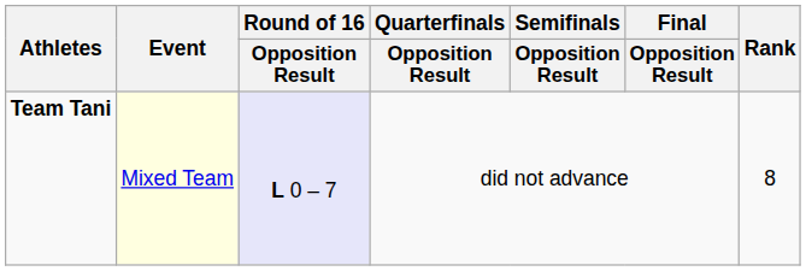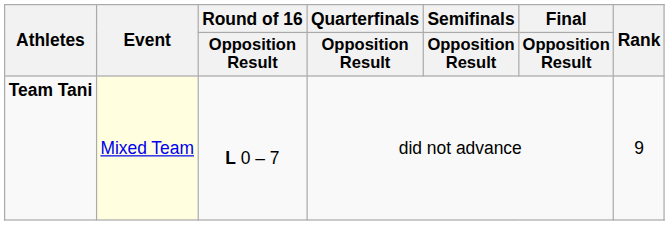Team Tani | Round of 16 / Opposition Result: lavender background -> no background
Team Tani | Rank: 8 -> 9
